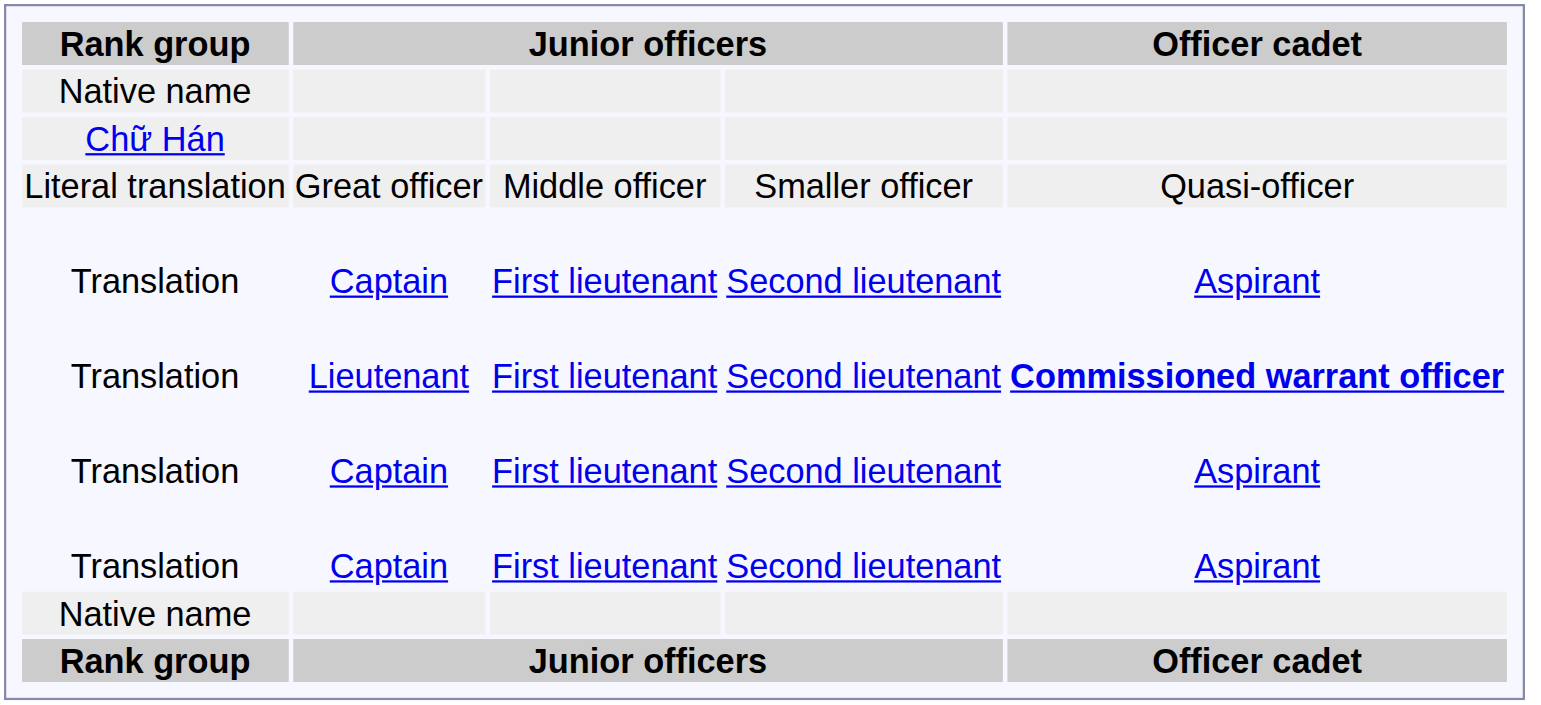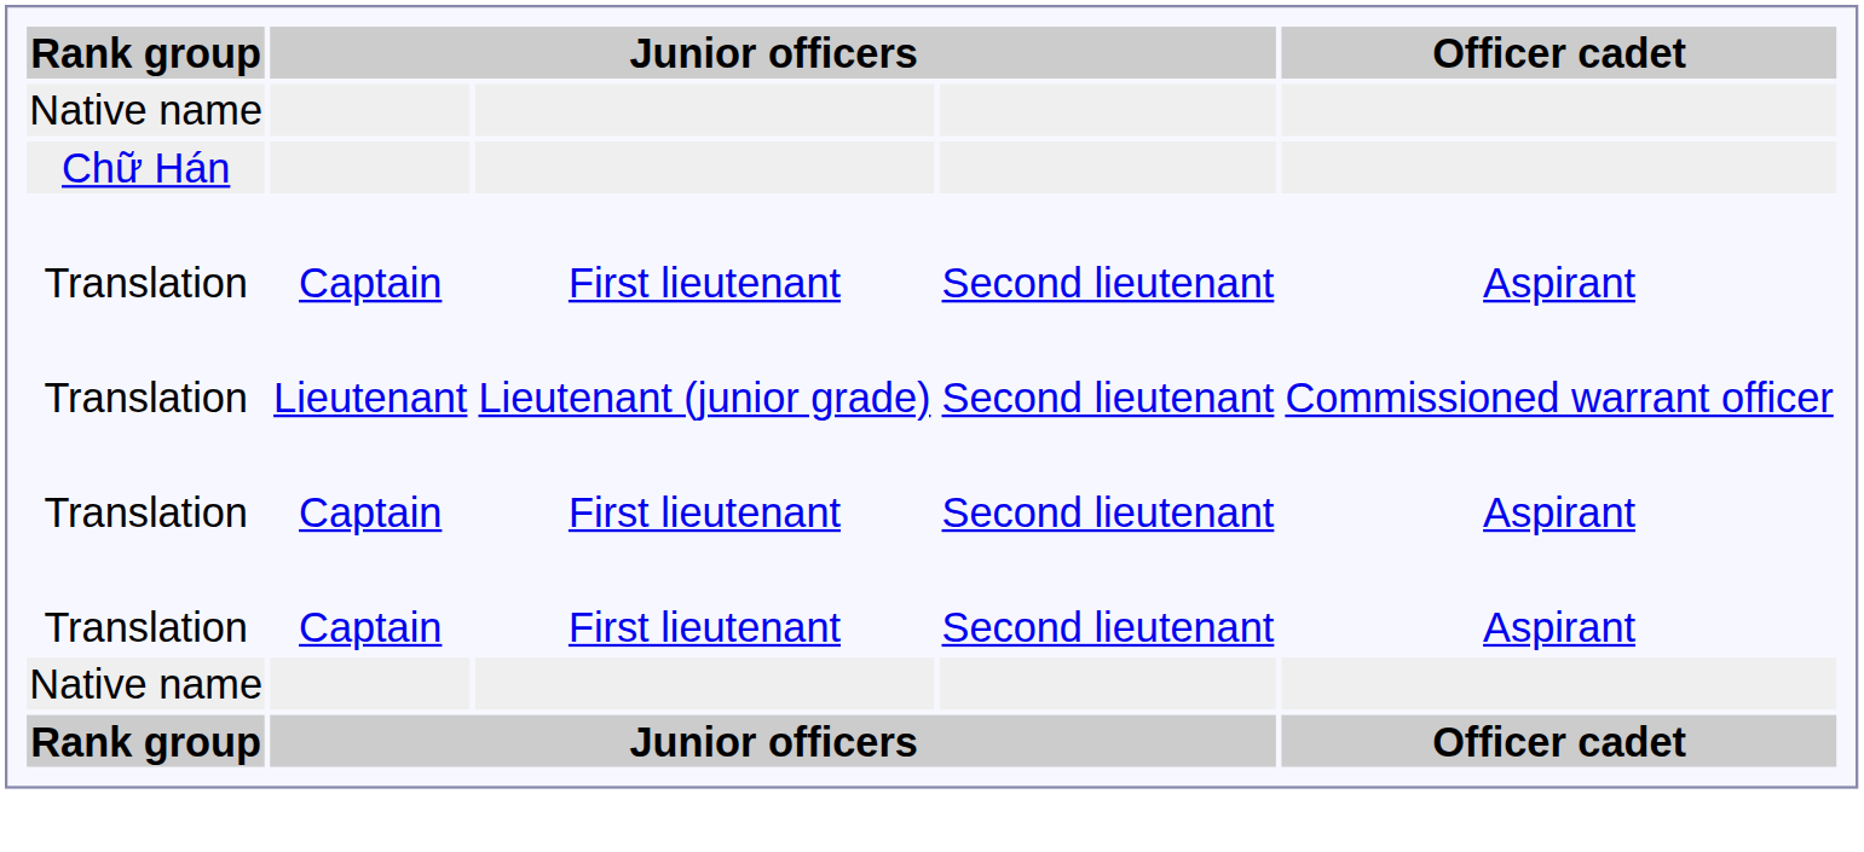- row: Literal translation | Great officer | Middle officer | Smaller officer | Quasi-officer
Translation / Lieutenant | column 3: First lieutenant -> Lieutenant (junior grade)
Translation / Lieutenant | Officer cadet: bold -> normal
